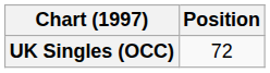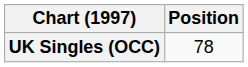UK Singles (OCC) | Position: 72 -> 78
